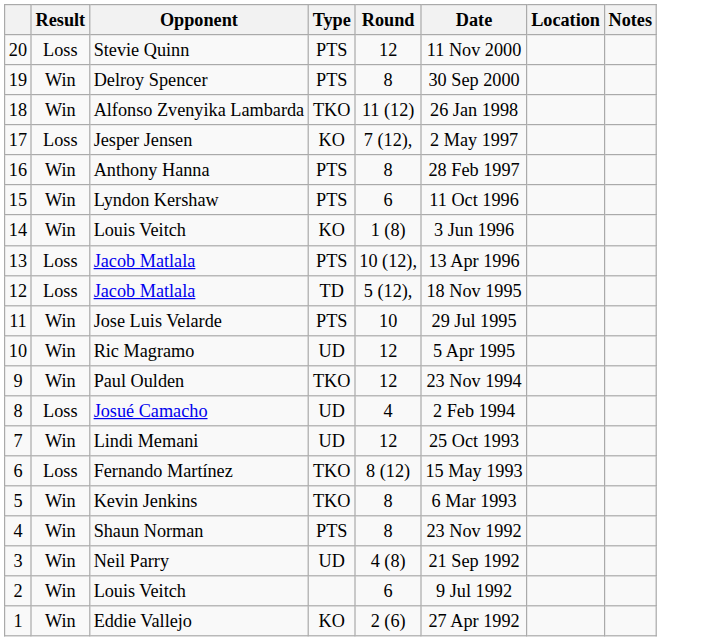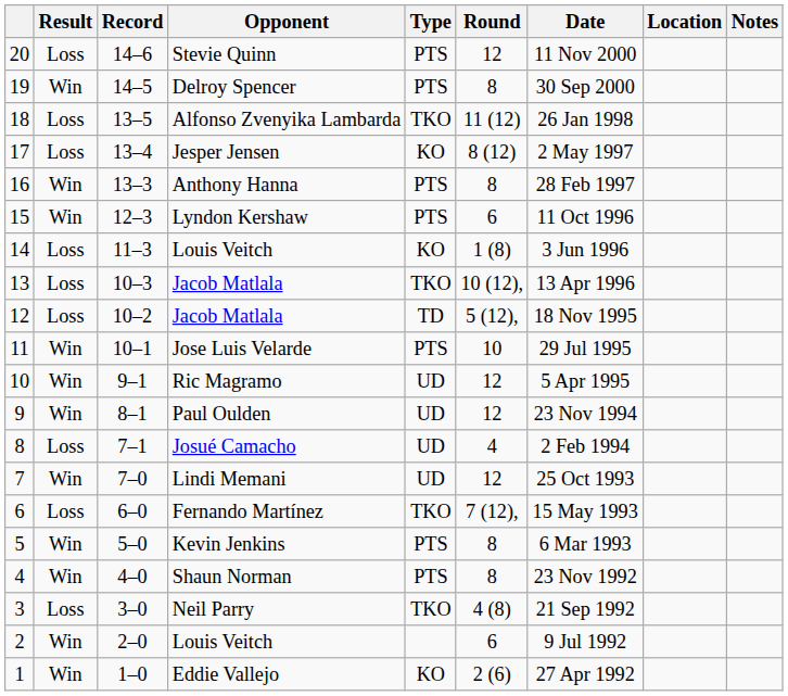+ column: Record | 14–6 | 14–5 | 13–5 | 13–4 | 13–3 | 12–3 | 11–3 | 10–3 | 10–2 | 10–1 | 9–1 | 8–1 | 7–1 | 7–0 | 6–0 | 5–0 | 4–0 | 3–0 | 2–0 | 1–0
Alfonso Zvenyika Lambarda | Result: Win -> Loss
Jesper Jensen | Round: 7 (12), -> 8 (12)
14 / Louis Veitch | Result: Win -> Loss
13 / Jacob Matlala | Type: PTS -> TKO
Paul Oulden | Type: TKO -> UD
Fernando Martínez | Round: 8 (12) -> 7 (12),
Kevin Jenkins | Type: TKO -> PTS
Neil Parry | Result: Win -> Loss
Neil Parry | Type: UD -> TKO
